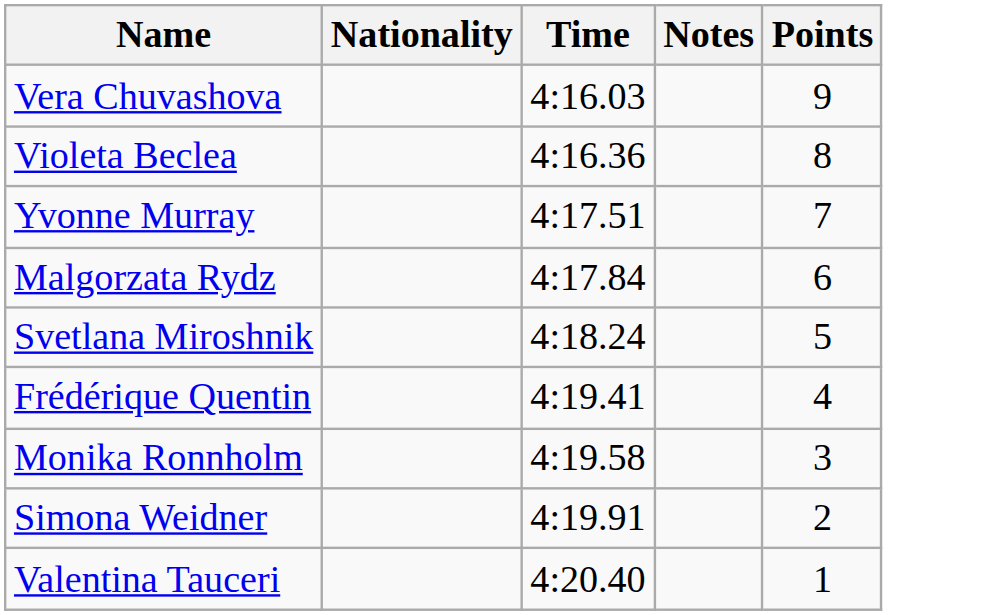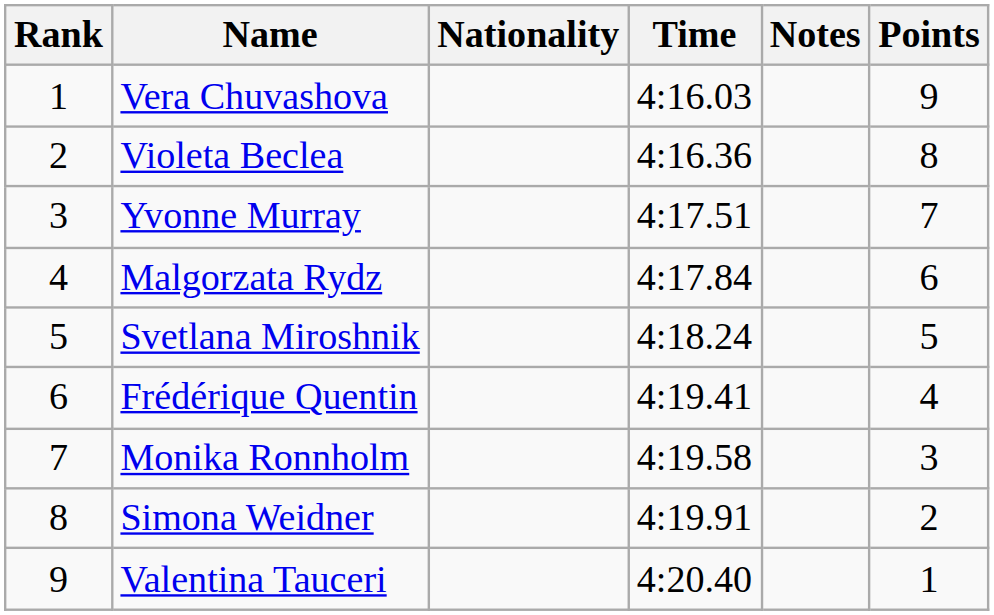+ column: Rank | 1 | 2 | 3 | 4 | 5 | 6 | 7 | 8 | 9
